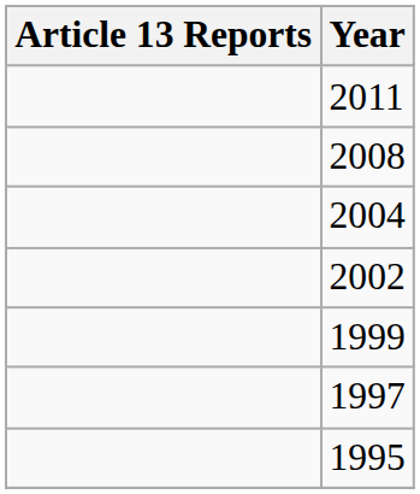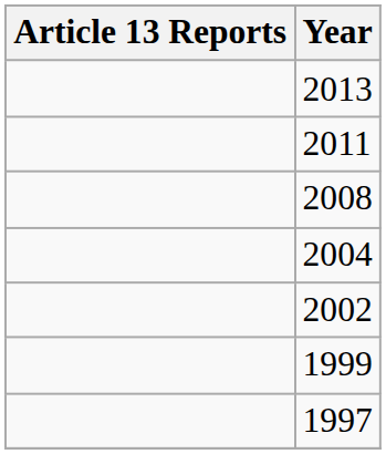+ row: 2013
- row: 1995
